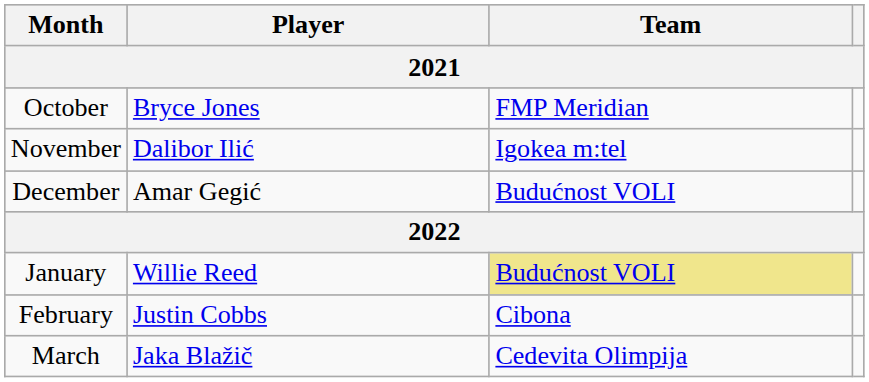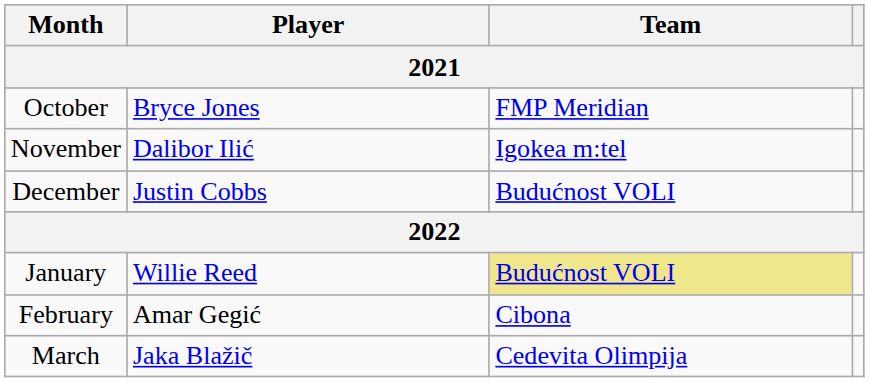December | Player: Amar Gegić -> Justin Cobbs
February | Player: Justin Cobbs -> Amar Gegić
